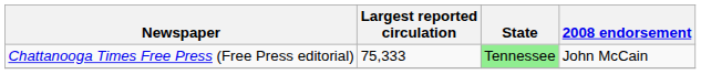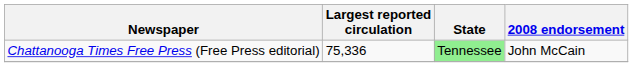Chattanooga Times Free Press (Free Press editorial) | Largest reported circulation: 75,333 -> 75,336
